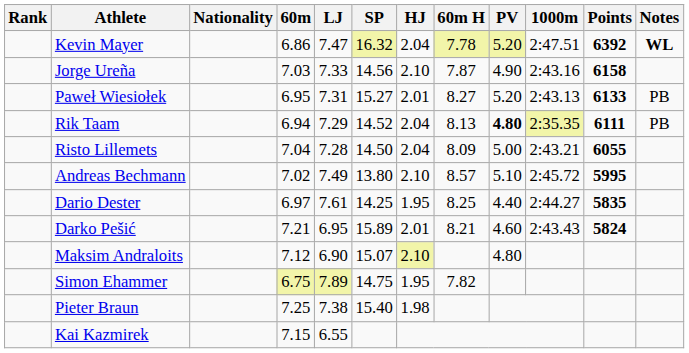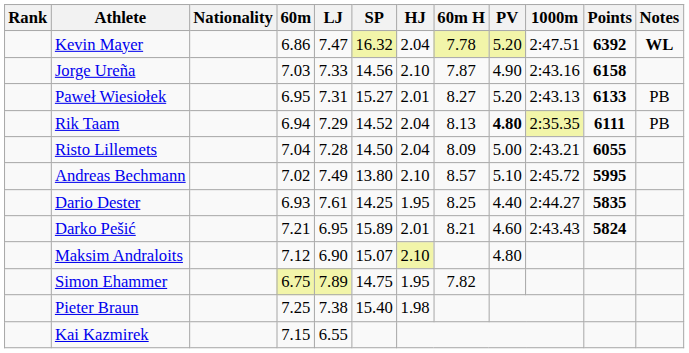Dario Dester | 60m: 6.97 -> 6.93
